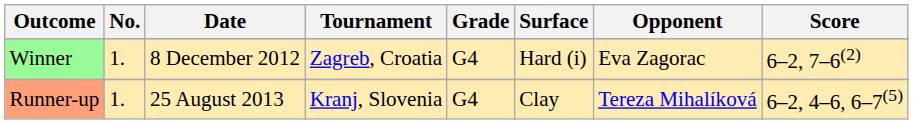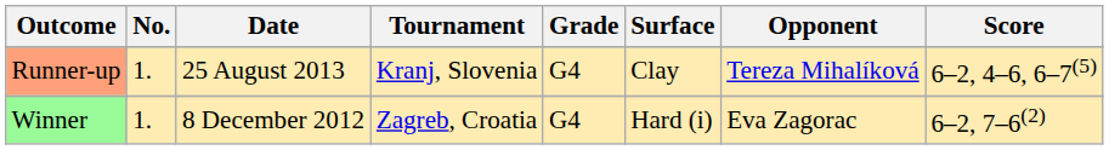rows swapped: Winner <-> Runner-up
